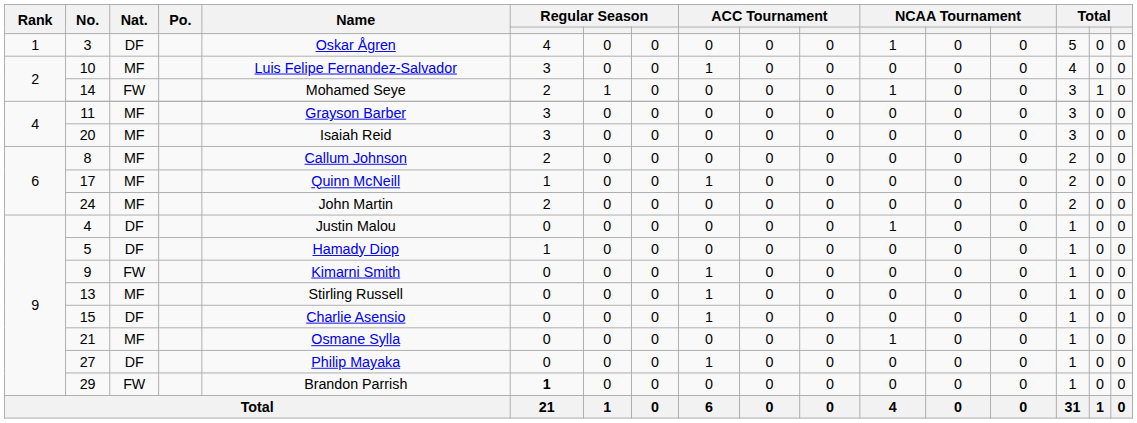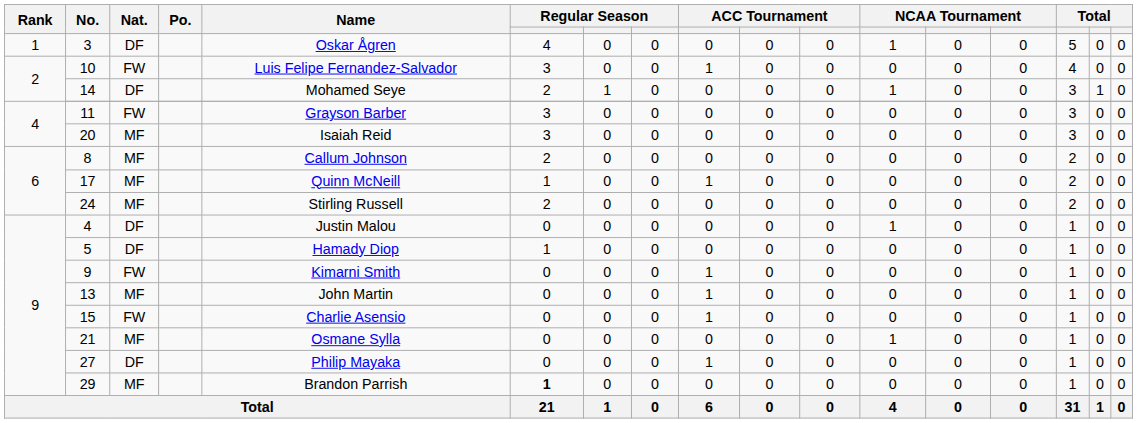10 | Nat.: MF -> FW
14 | Nat.: FW -> DF
11 | Nat.: MF -> FW
24 | Name: John Martin -> Stirling Russell
13 | Name: Stirling Russell -> John Martin
15 | Nat.: DF -> FW
29 | Nat.: FW -> MF
